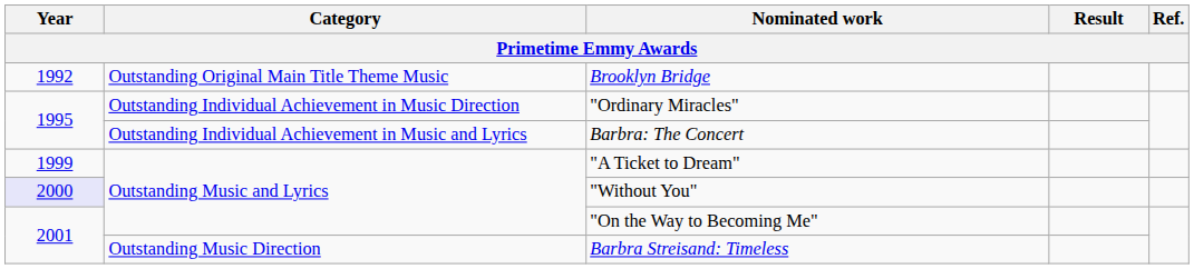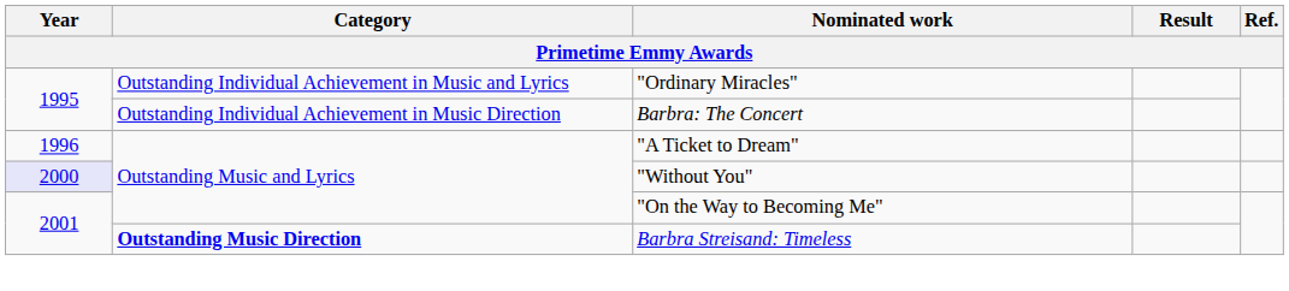- row: 1992 | Outstanding Original Main Title Theme Music | Brooklyn Bridge
"Ordinary Miracles" | Category: Outstanding Individual Achievement in Music Direction -> Outstanding Individual Achievement in Music and Lyrics
Barbra: The Concert | Category: Outstanding Individual Achievement in Music and Lyrics -> Outstanding Individual Achievement in Music Direction
"A Ticket to Dream" | Year: 1999 -> 1996
Barbra Streisand: Timeless | Category: normal -> bold
